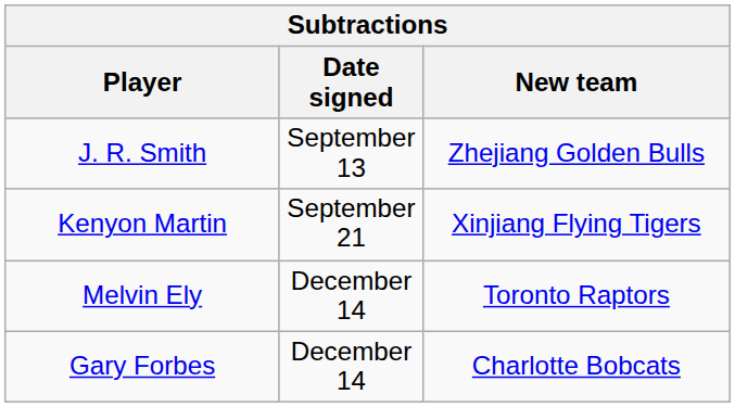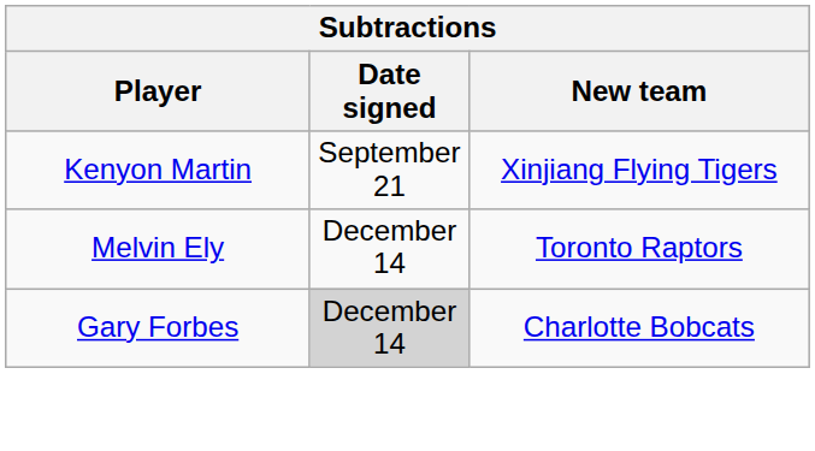- row: J. R. Smith | September 13 | Zhejiang Golden Bulls
Gary Forbes | Date signed: no background -> lightgrey background
